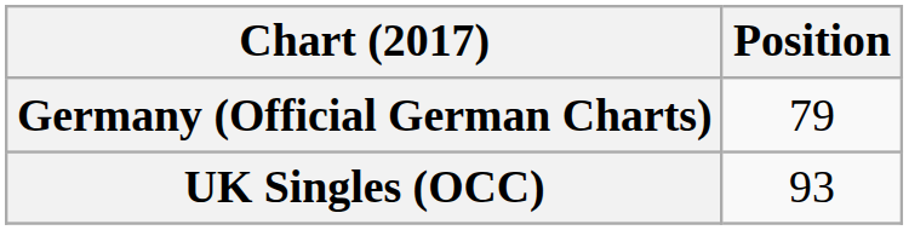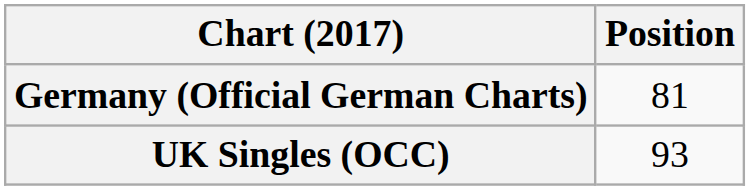Germany (Official German Charts) | Position: 79 -> 81
